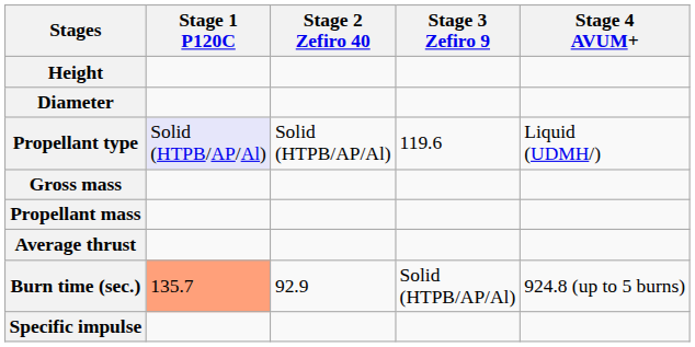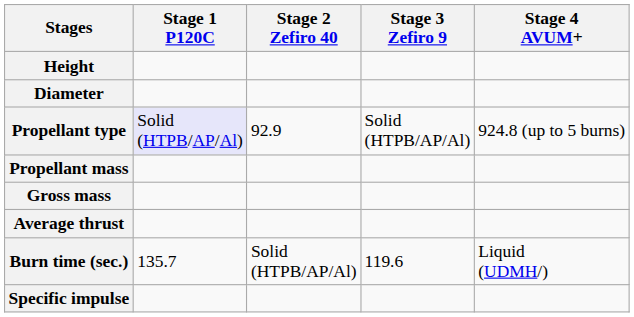Propellant type | Stage 2 Zefiro 40: Solid (HTPB/AP/Al) -> 92.9
Propellant type | Stage 3 Zefiro 9: 119.6 -> Solid (HTPB/AP/Al)
Propellant type | Stage 4 AVUM+: Liquid (UDMH/) -> 924.8 (up to 5 burns)
rows swapped: Gross mass <-> Propellant mass
Burn time (sec.) | Stage 1 P120C: lightsalmon background -> no background
Burn time (sec.) | Stage 2 Zefiro 40: 92.9 -> Solid (HTPB/AP/Al)
Burn time (sec.) | Stage 3 Zefiro 9: Solid (HTPB/AP/Al) -> 119.6
Burn time (sec.) | Stage 4 AVUM+: 924.8 (up to 5 burns) -> Liquid (UDMH/)
